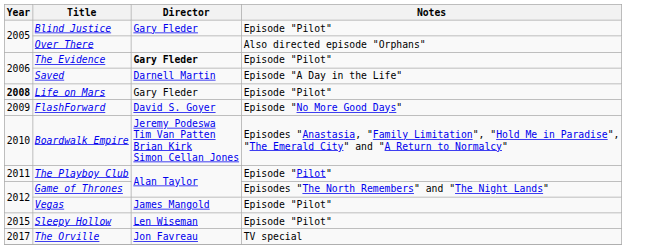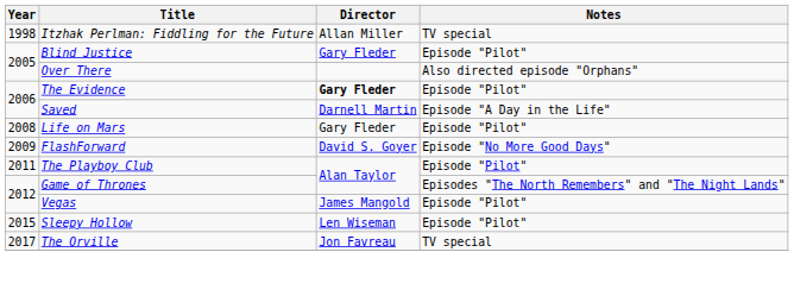+ row: 1998 | Itzhak Perlman: Fiddling for the Future | Allan Miller | TV special
Life on Mars | Year: bold -> normal
- row: 2010 | Boardwalk Empire | Jeremy Podeswa Tim Van Patten Brian Kirk Simon Cellan Jones | Episodes "Anastasia, "Family Limitation", "Hold Me in Paradise", "The Emerald City" and "A Return to Normalcy"
